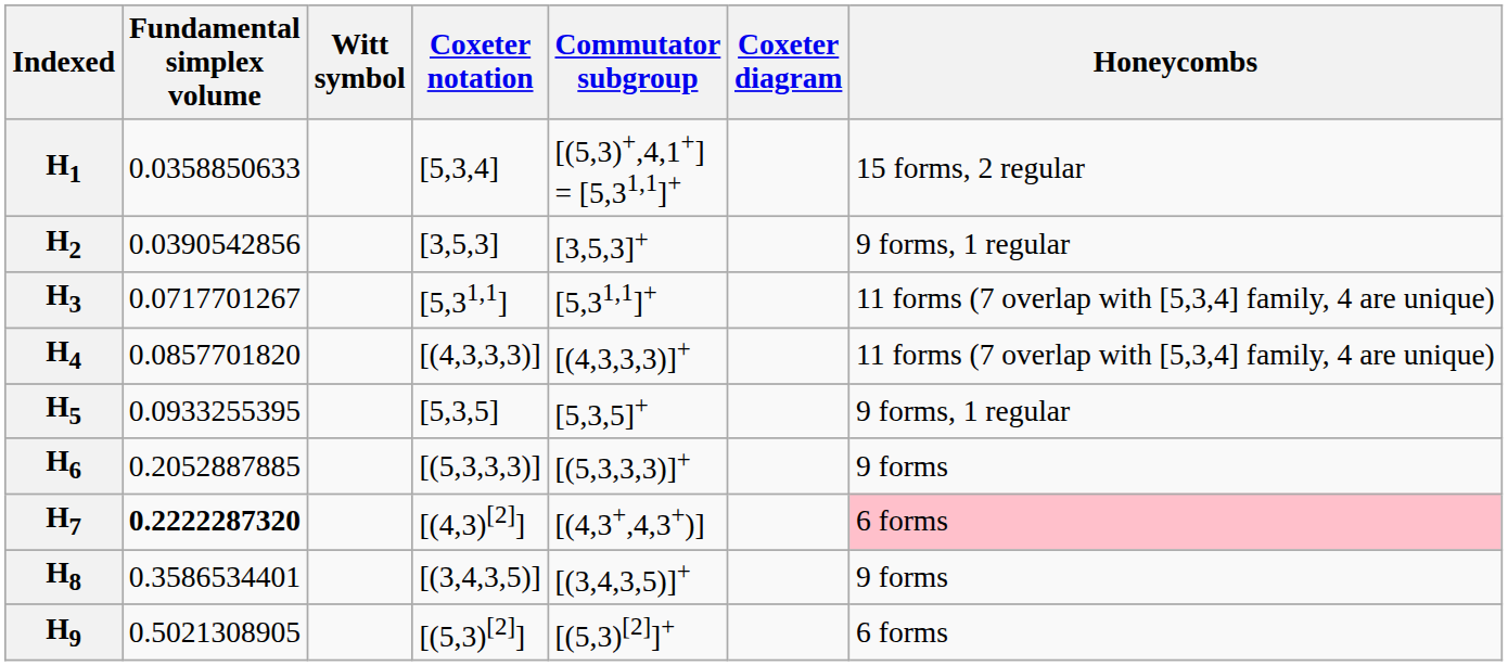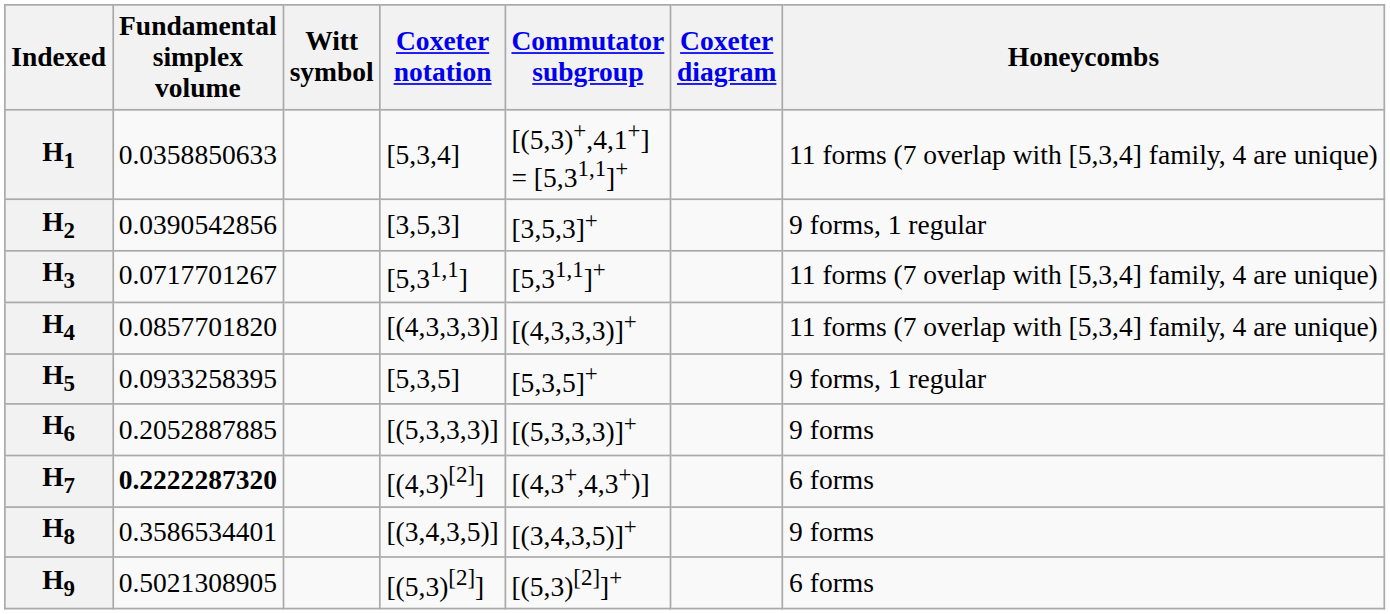H1 | Honeycombs: 15 forms, 2 regular -> 11 forms (7 overlap with [5,3,4] family, 4 are unique)
H5 | Fundamental simplex volume: 0.0933255395 -> 0.0933258395
H7 | Honeycombs: pink background -> no background
